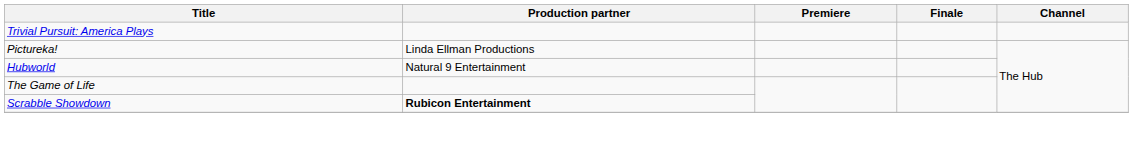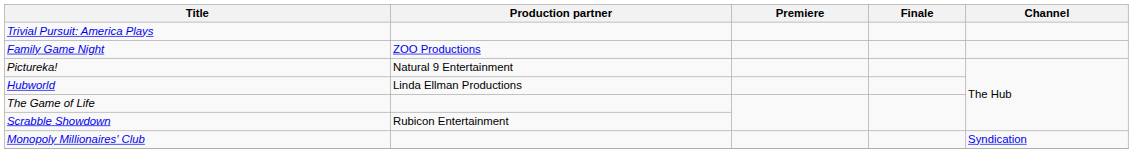+ row: Family Game Night | ZOO Productions
Pictureka! | Production partner: Linda Ellman Productions -> Natural 9 Entertainment
Hubworld | Production partner: Natural 9 Entertainment -> Linda Ellman Productions
Scrabble Showdown | Production partner: bold -> normal
+ row: Monopoly Millionaires' Club | Syndication
